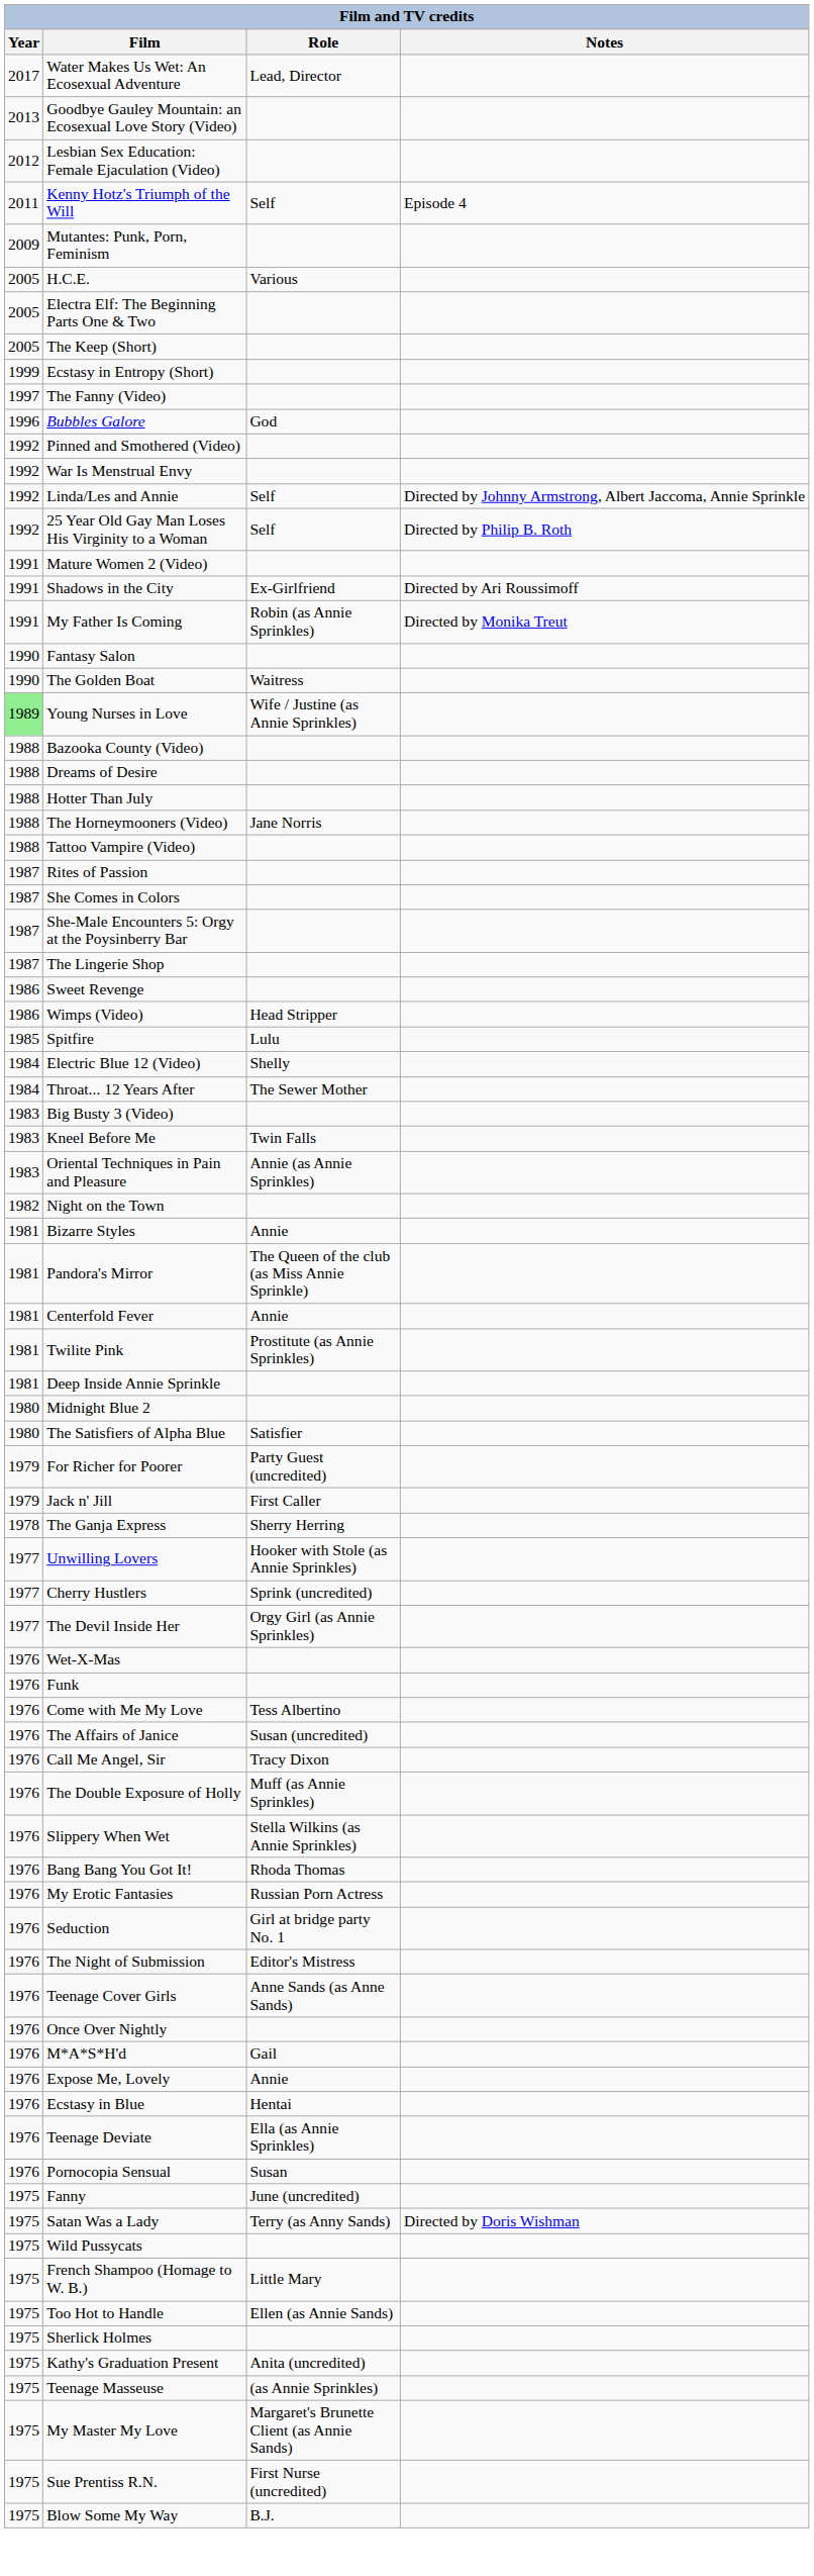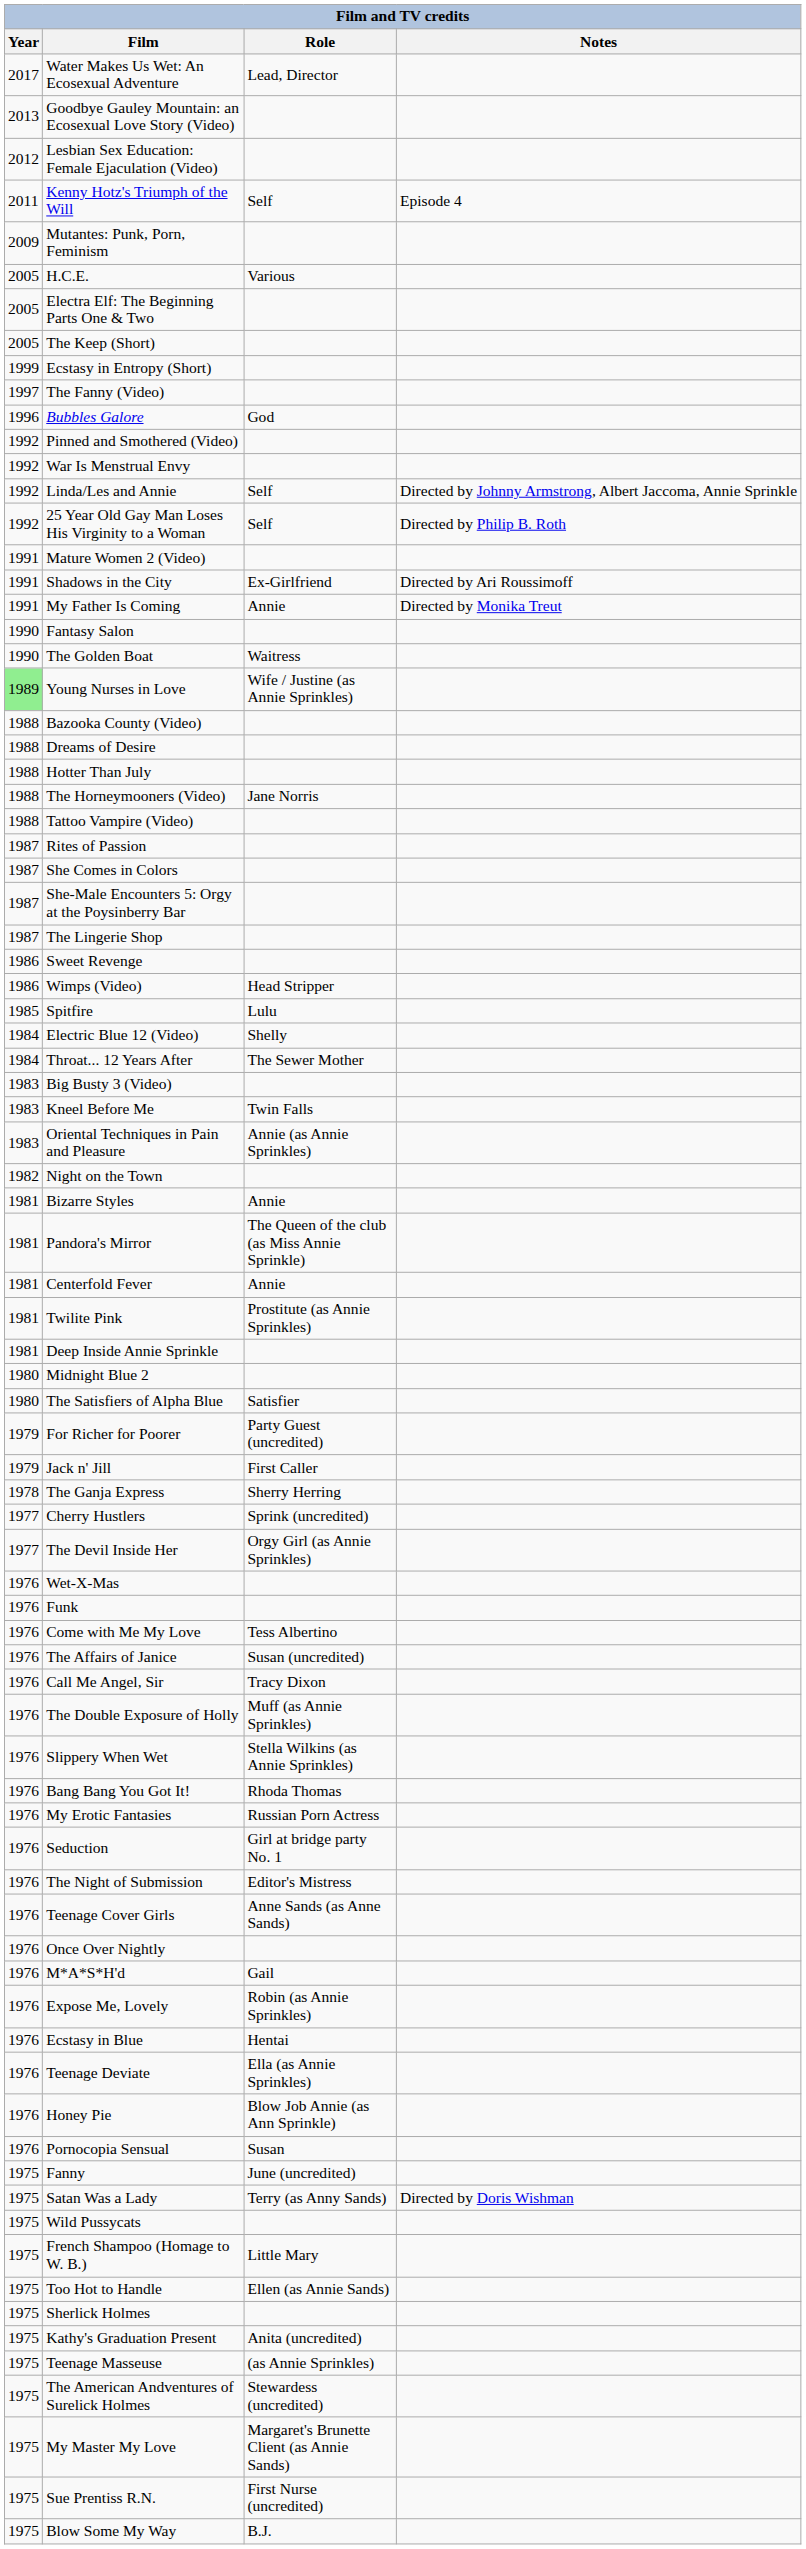My Father Is Coming | Role: Robin (as Annie Sprinkles) -> Annie
- row: 1977 | Unwilling Lovers | Hooker with Stole (as Annie Sprinkles)
Expose Me, Lovely | Role: Annie -> Robin (as Annie Sprinkles)
+ row: 1976 | Honey Pie | Blow Job Annie (as Ann Sprinkle)
+ row: 1975 | The American Andventures of Surelick Holmes | Stewardess (uncredited)
